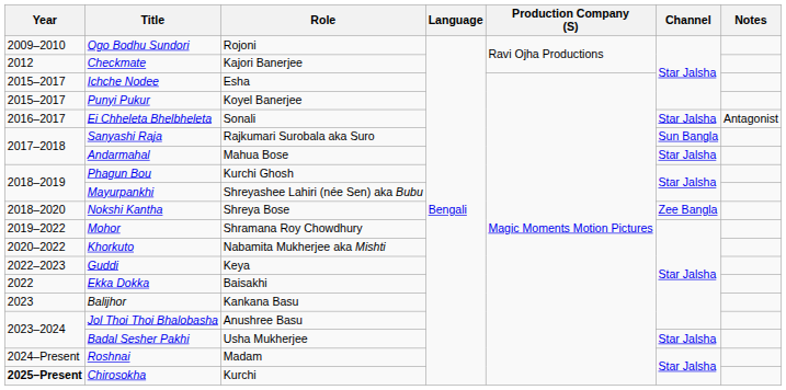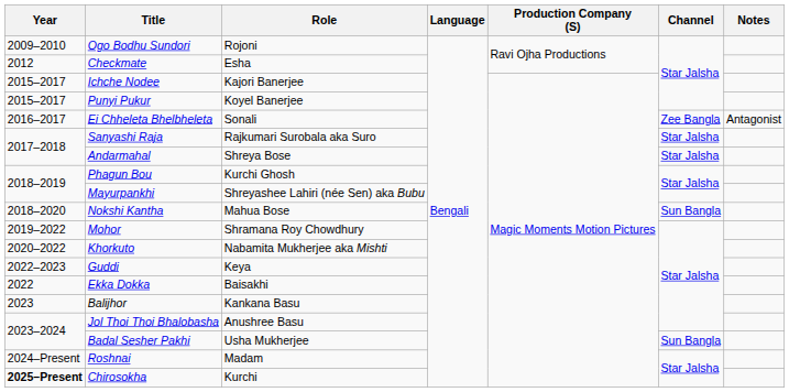Checkmate | Role: Kajori Banerjee -> Esha
Ichche Nodee | Role: Esha -> Kajori Banerjee
Ei Chheleta Bhelbheleta | Channel: Star Jalsha -> Zee Bangla
Sanyashi Raja | Channel: Sun Bangla -> Star Jalsha
Andarmahal | Role: Mahua Bose -> Shreya Bose
Nokshi Kantha | Role: Shreya Bose -> Mahua Bose
Nokshi Kantha | Channel: Zee Bangla -> Sun Bangla
Badal Sesher Pakhi | Channel: Star Jalsha -> Sun Bangla
